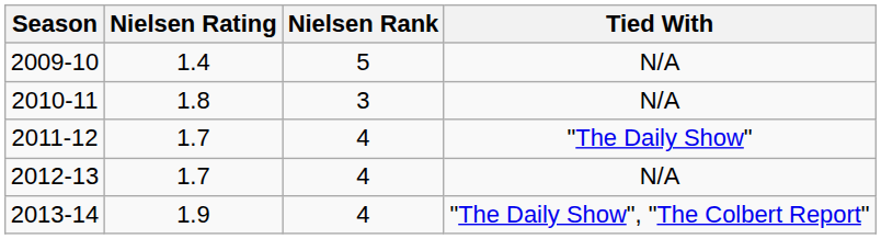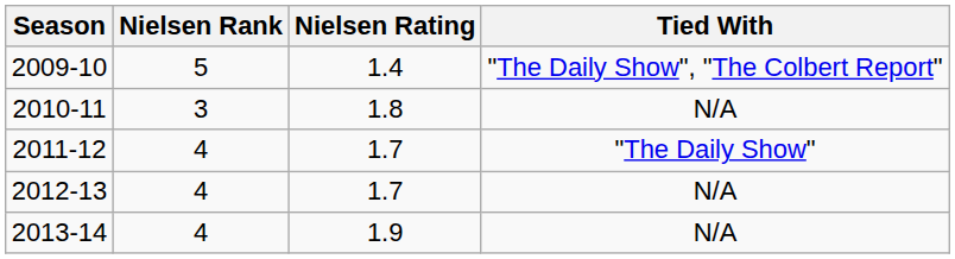columns swapped: Nielsen Rank <-> Nielsen Rating
2009-10 | Tied With: N/A -> "The Daily Show", "The Colbert Report"
2013-14 | Tied With: "The Daily Show", "The Colbert Report" -> N/A
